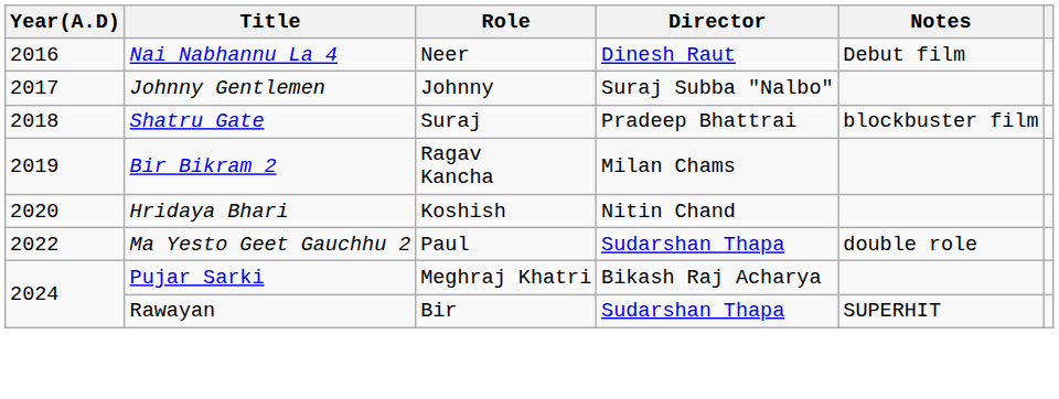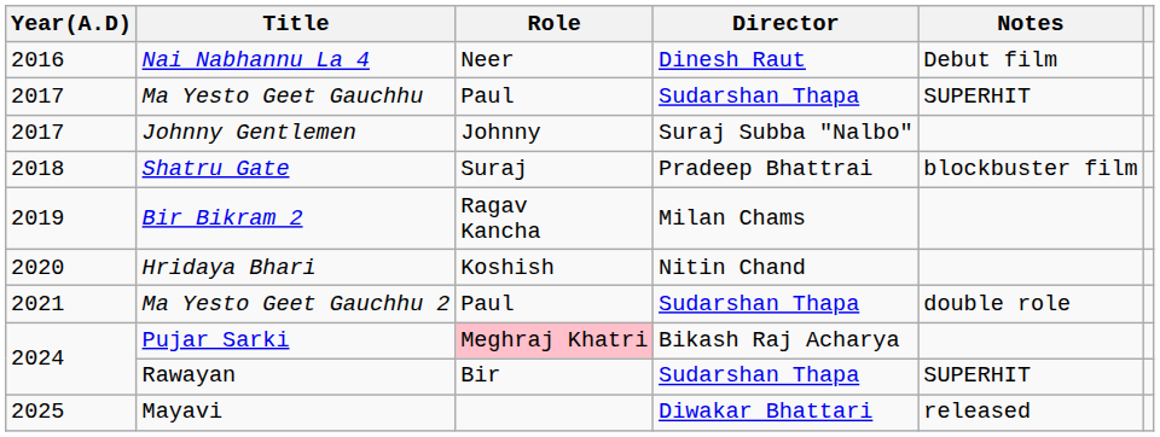+ row: 2017 | Ma Yesto Geet Gauchhu | Paul | Sudarshan Thapa | SUPERHIT
Ma Yesto Geet Gauchhu 2 | Year(A.D): 2022 -> 2021
Pujar Sarki | Role: no background -> pink background
+ row: 2025 | Mayavi | Diwakar Bhattari | released
